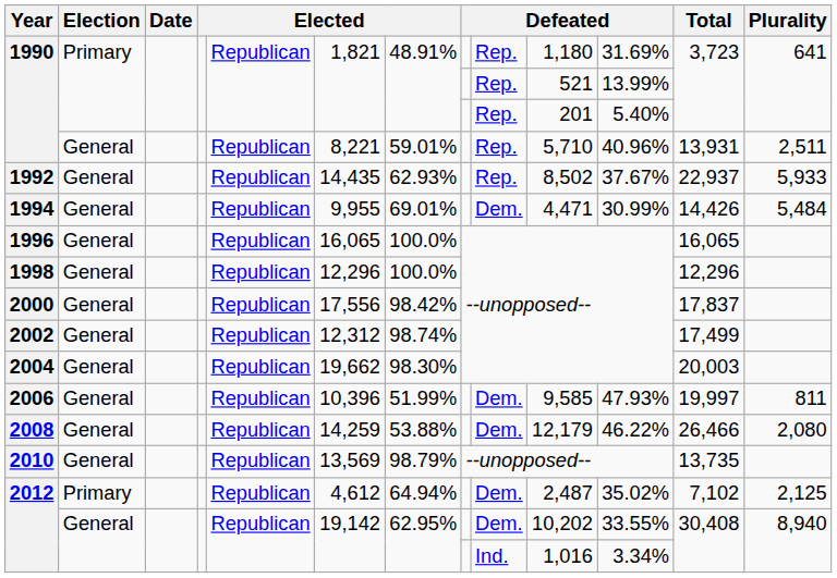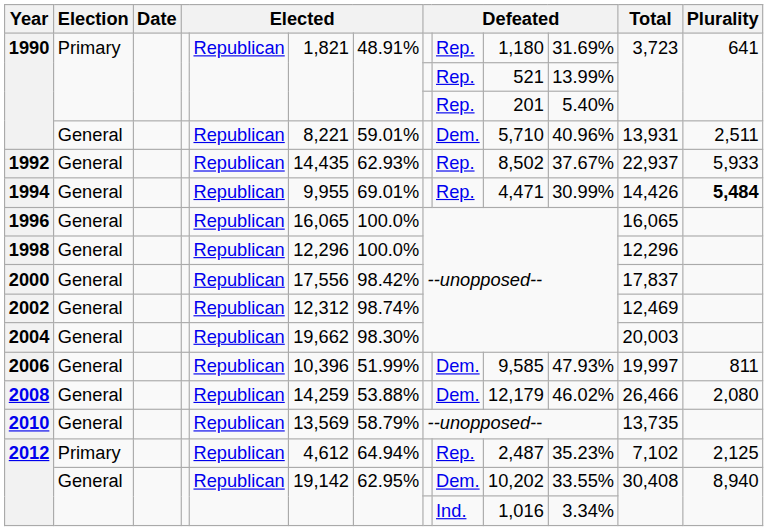1990 / General | column 9: Rep. -> Dem.
1994 | column 9: Dem. -> Rep.
1994 | Plurality: normal -> bold
2002 | Total: 17,499 -> 12,469
2008 | column 11: 46.22% -> 46.02%
2010 | column 7: 98.79% -> 58.79%
2012 / Primary | column 9: Dem. -> Rep.
2012 / Primary | column 11: 35.02% -> 35.23%
